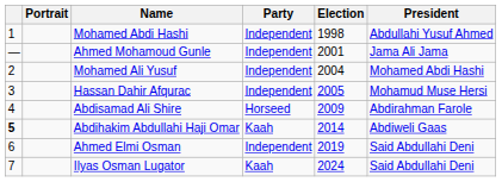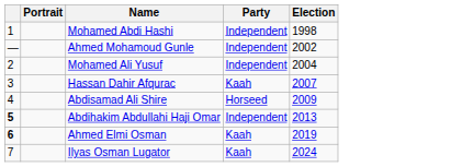- column: President | Abdullahi Yusuf Ahmed | Jama Ali Jama | Mohamed Abdi Hashi | Mohamud Muse Hersi | Abdirahman Farole | Abdiweli Gaas | Said Abdullahi Deni | Said Abdullahi Deni
Ahmed Mohamoud Gunle | Election: 2001 -> 2002
Hassan Dahir Afqurac | Party: Independent -> Kaah
Hassan Dahir Afqurac | Election: 2005 -> 2007
Abdihakim Abdullahi Haji Omar | Party: Kaah -> Independent
Abdihakim Abdullahi Haji Omar | Election: 2014 -> 2013
Ahmed Elmi Osman | column 1: normal -> bold
Ahmed Elmi Osman | Party: Independent -> Kaah
